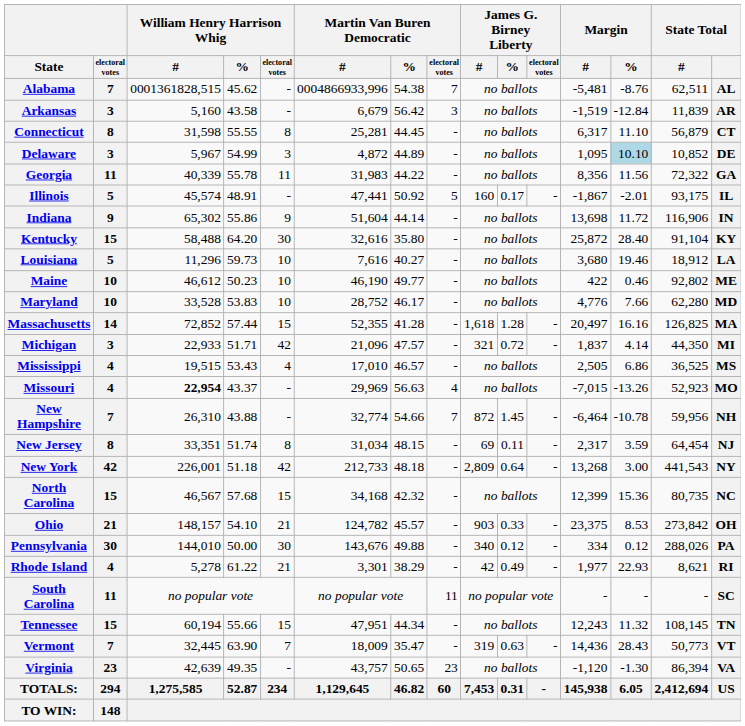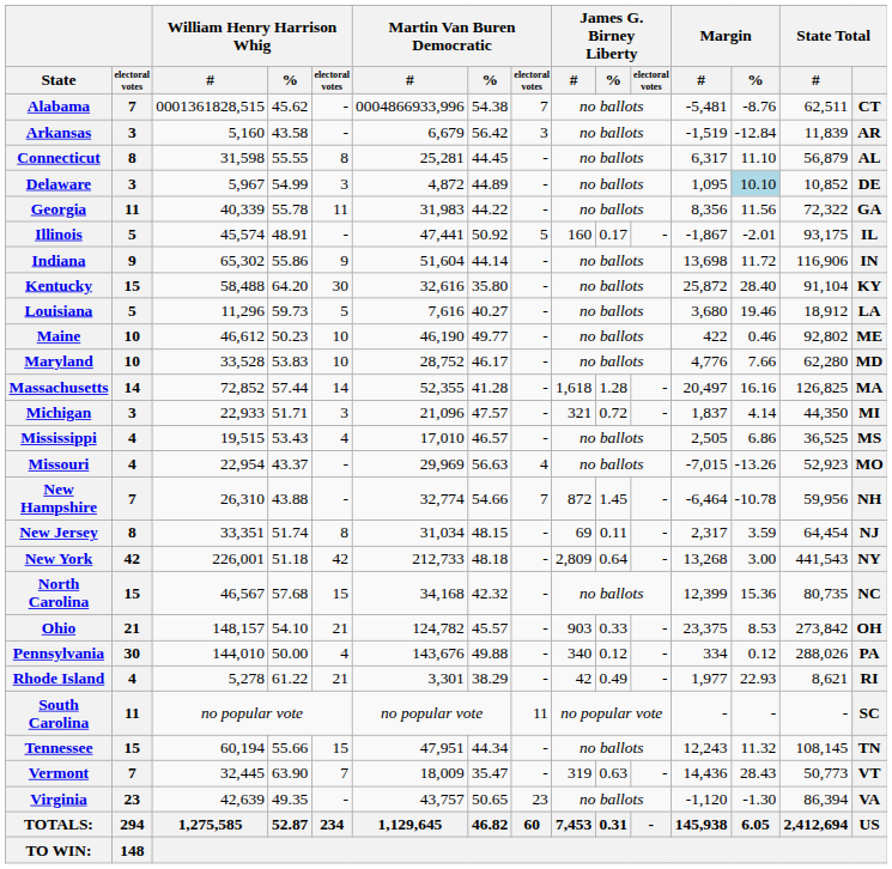Alabama | State Total: AL -> CT
Connecticut | State Total: CT -> AL
Louisiana | William Henry Harrison Whig / electoral votes: 10 -> 5
Massachusetts | William Henry Harrison Whig / electoral votes: 15 -> 14
Michigan | William Henry Harrison Whig / electoral votes: 42 -> 3
Missouri | William Henry Harrison Whig / #: bold -> normal
Pennsylvania | William Henry Harrison Whig / electoral votes: 30 -> 4
